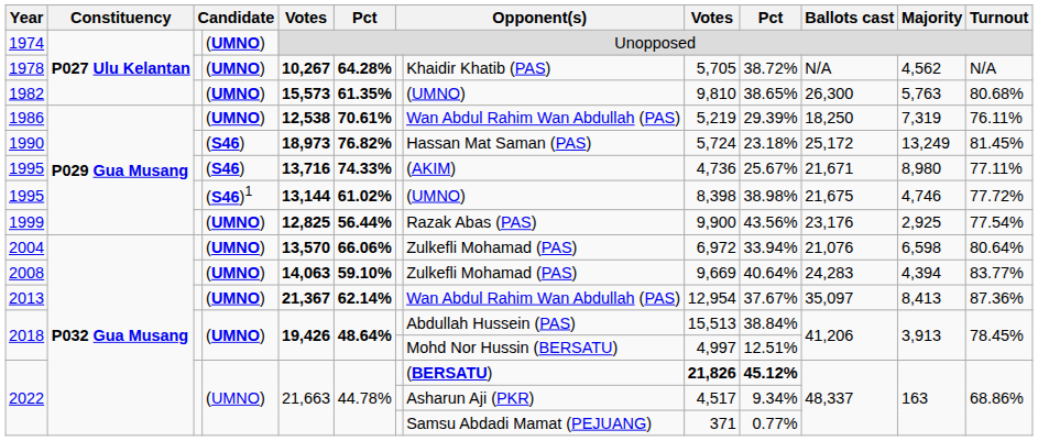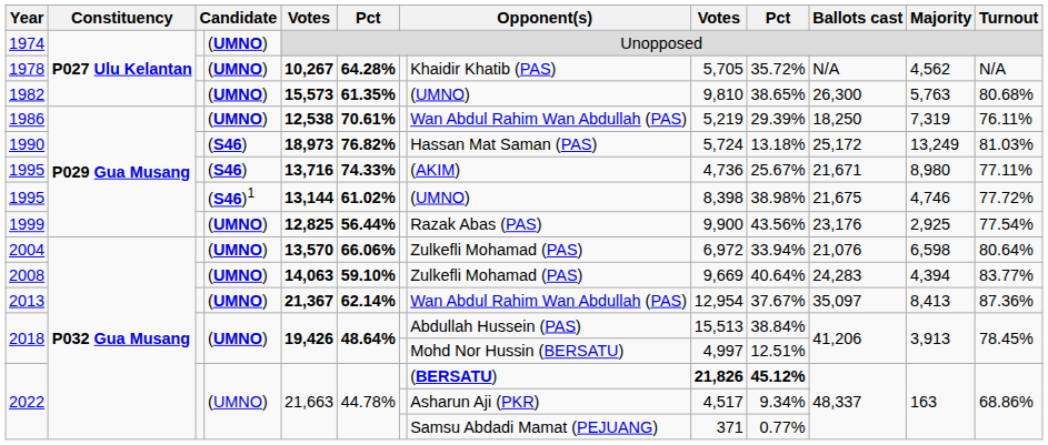1978 | column 10: 38.72% -> 35.72%
1990 | column 10: 23.18% -> 13.18%
1990 | Turnout: 81.45% -> 81.03%
